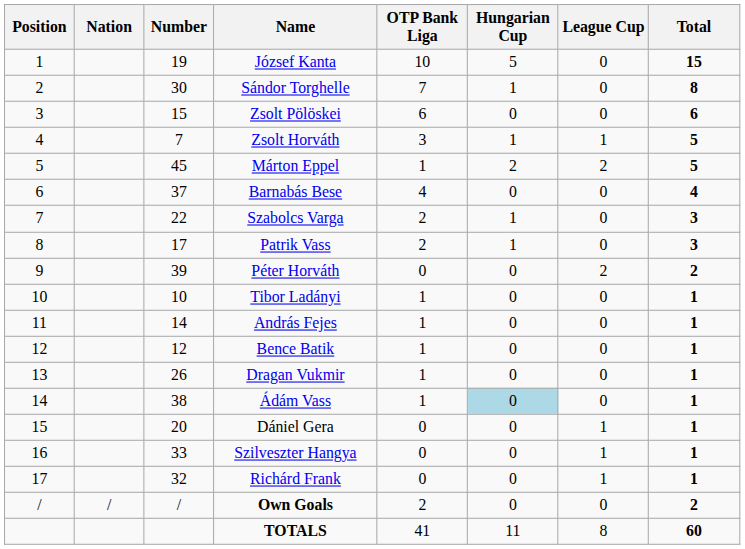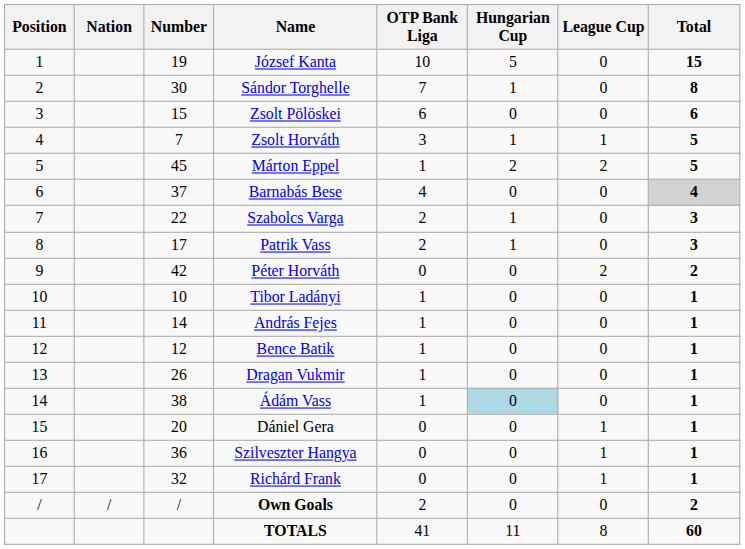Barnabás Bese | Total: no background -> lightgrey background
Péter Horváth | Number: 39 -> 42
Szilveszter Hangya | Number: 33 -> 36
